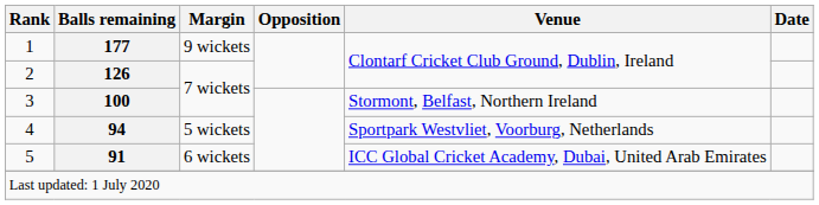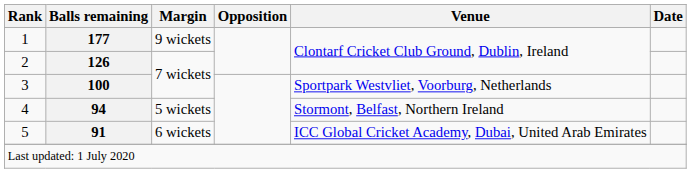3 | Venue: Stormont, Belfast, Northern Ireland -> Sportpark Westvliet, Voorburg, Netherlands
4 | Venue: Sportpark Westvliet, Voorburg, Netherlands -> Stormont, Belfast, Northern Ireland
